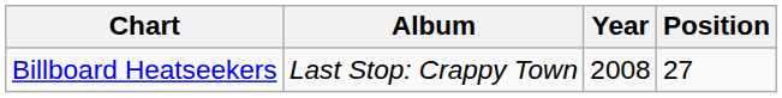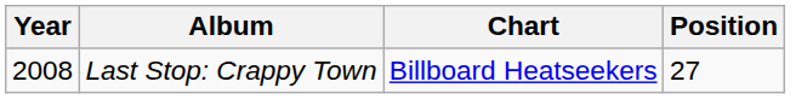columns swapped: Year <-> Chart
